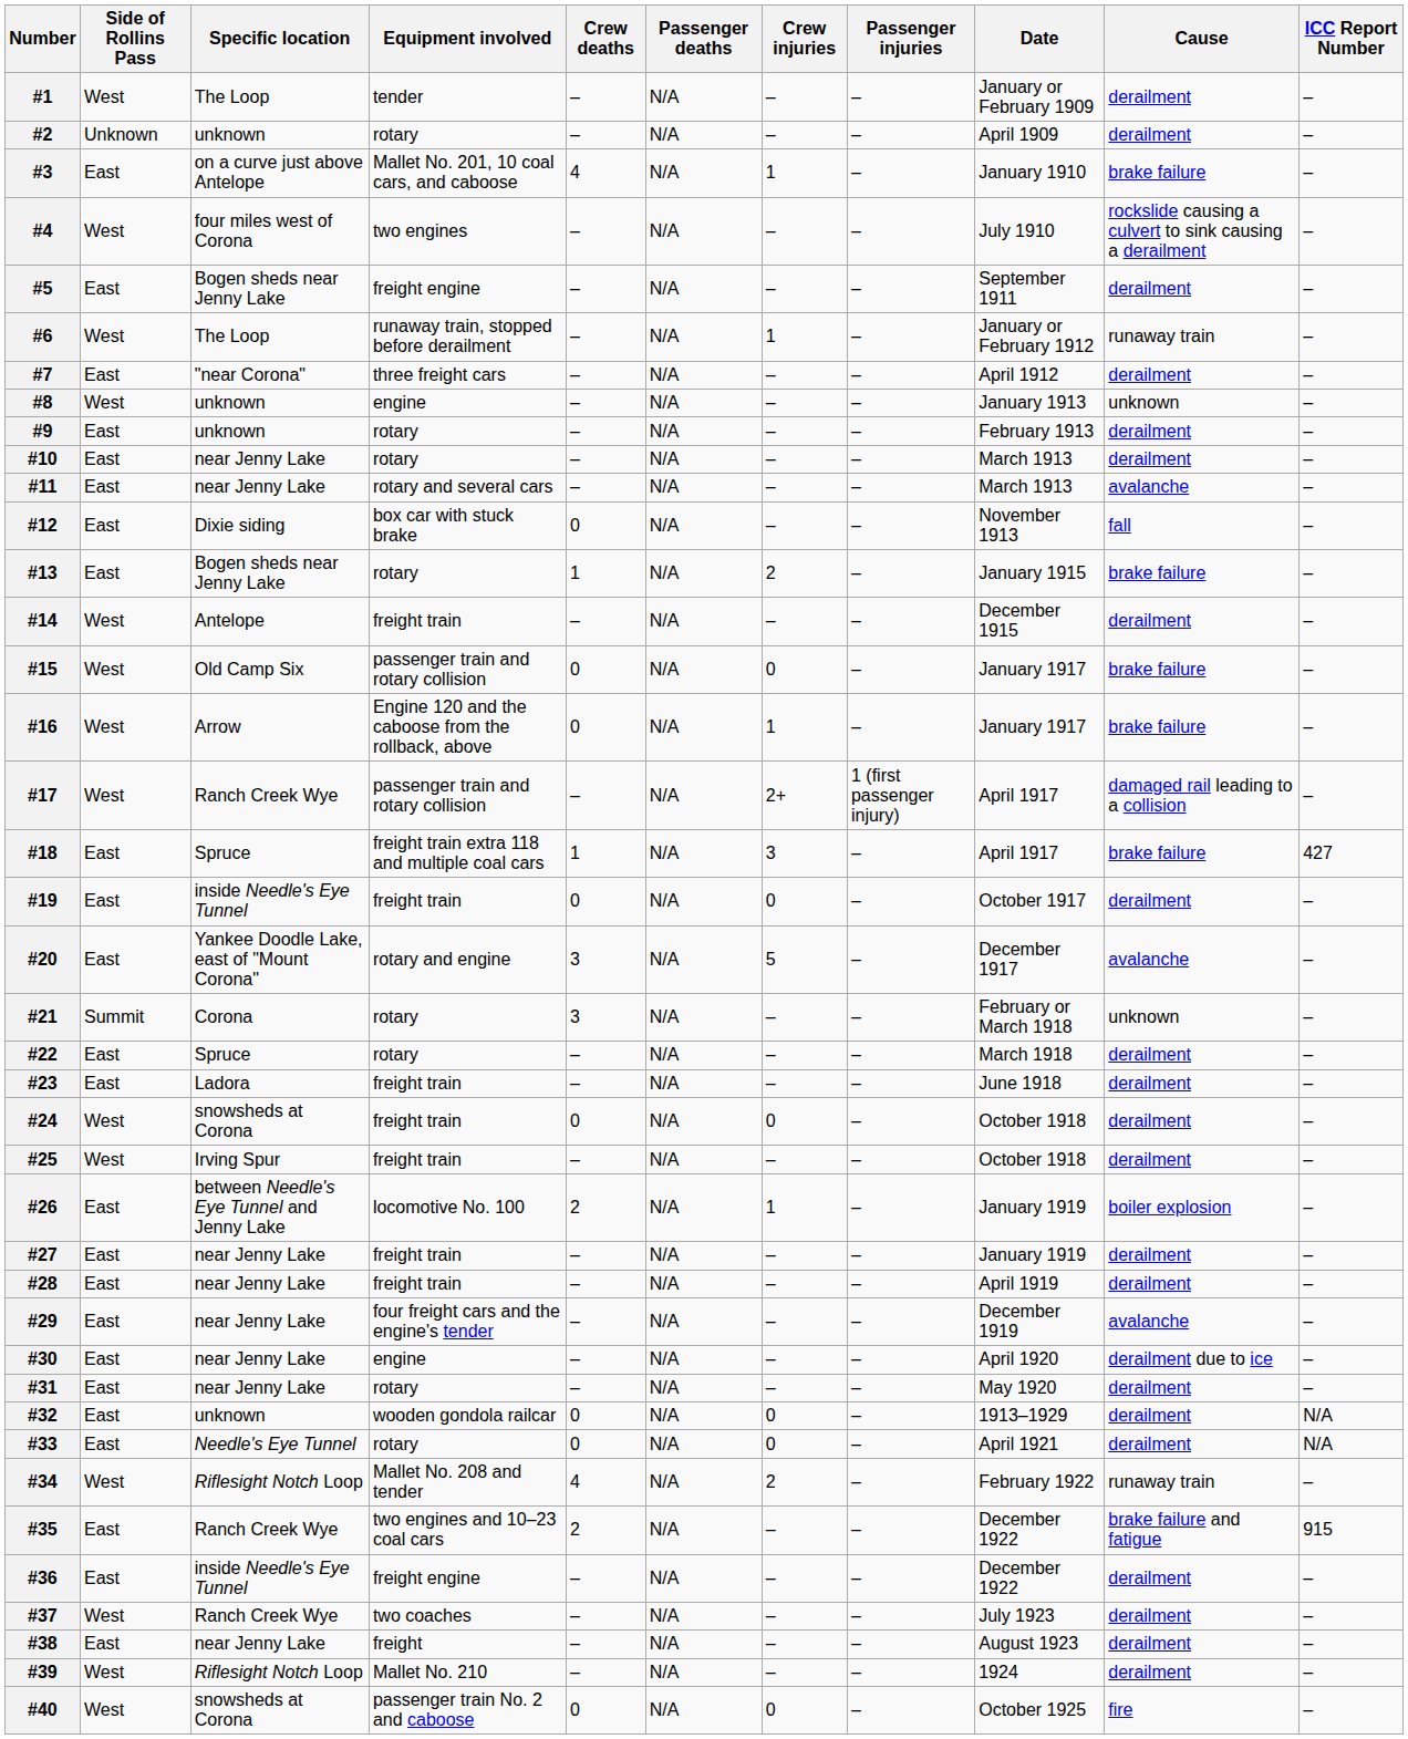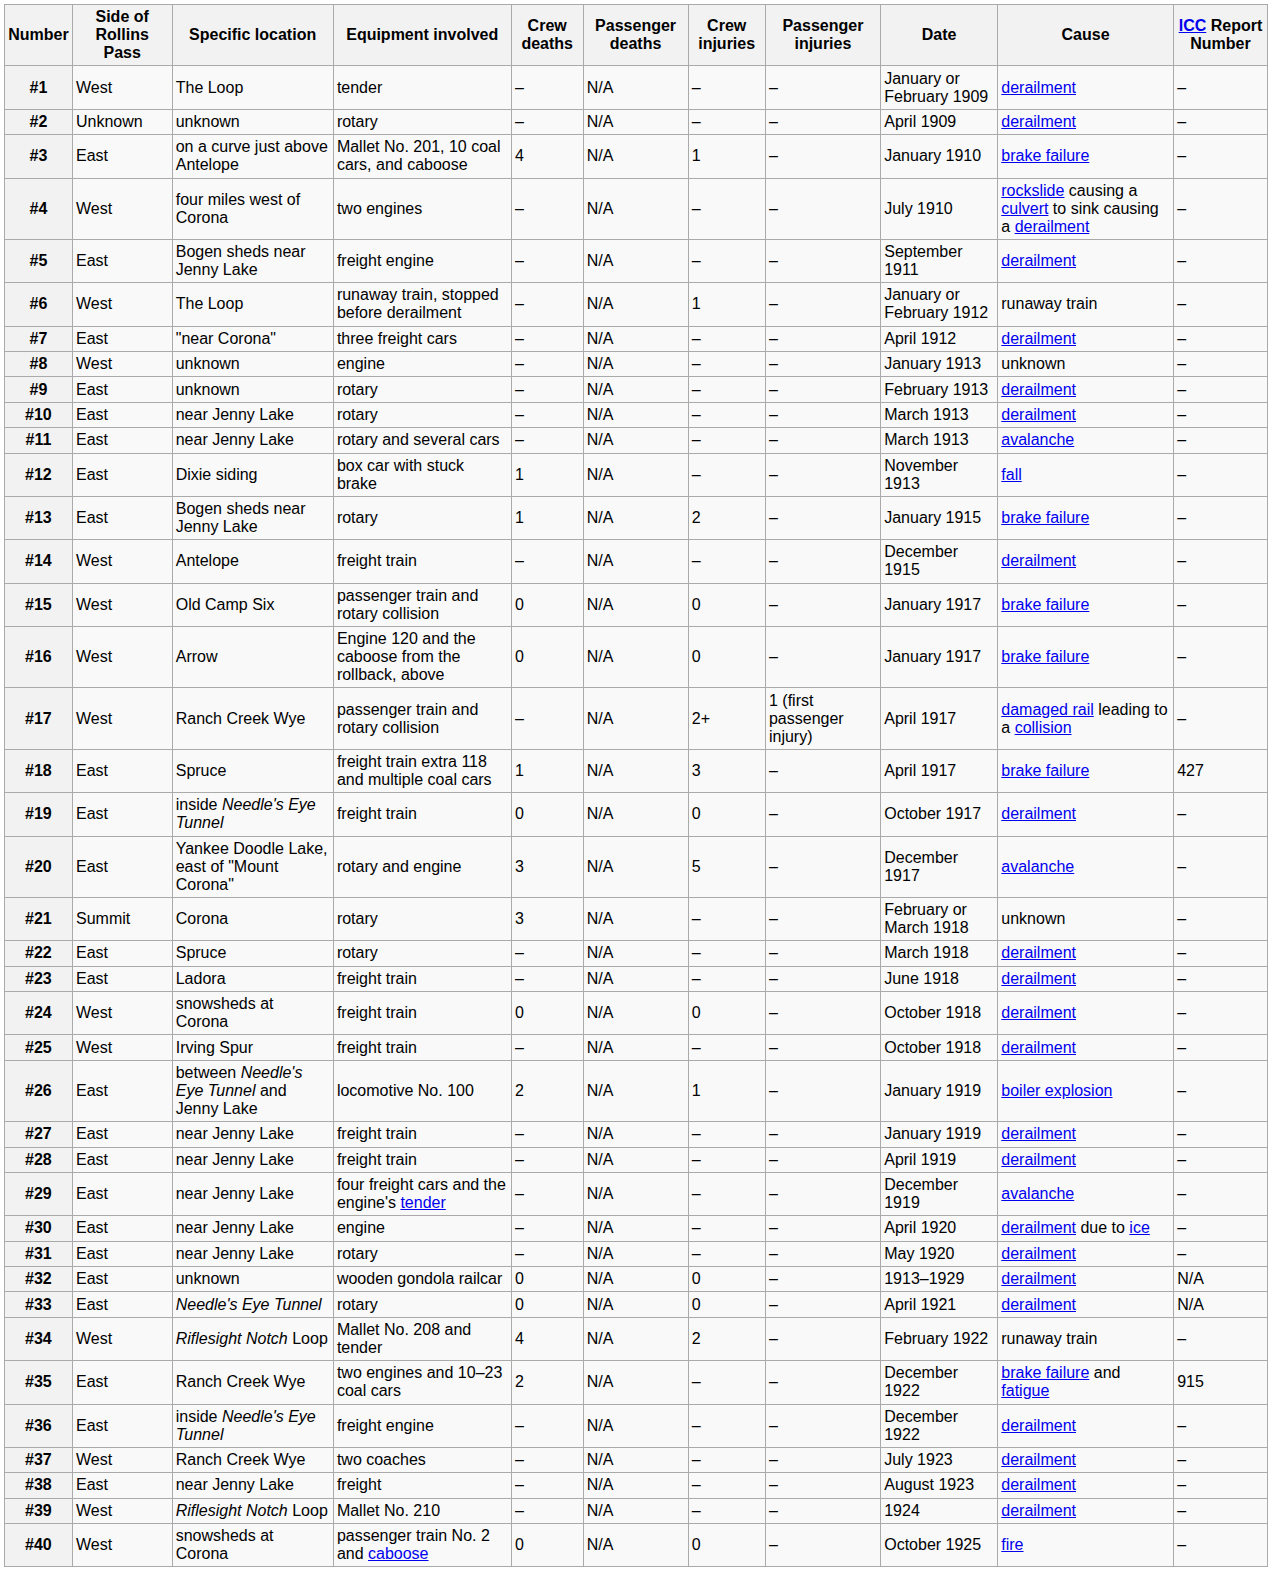#12 | Crew deaths: 0 -> 1
#16 | Crew injuries: 1 -> 0
